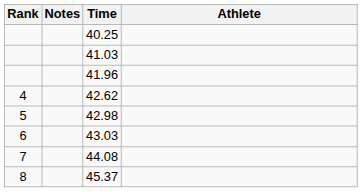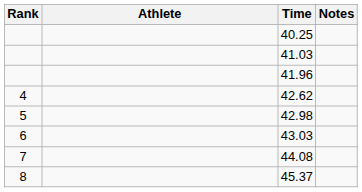columns swapped: Athlete <-> Notes
